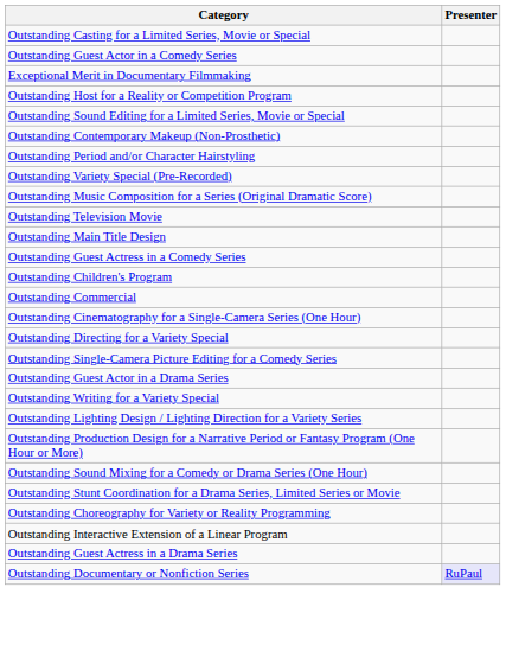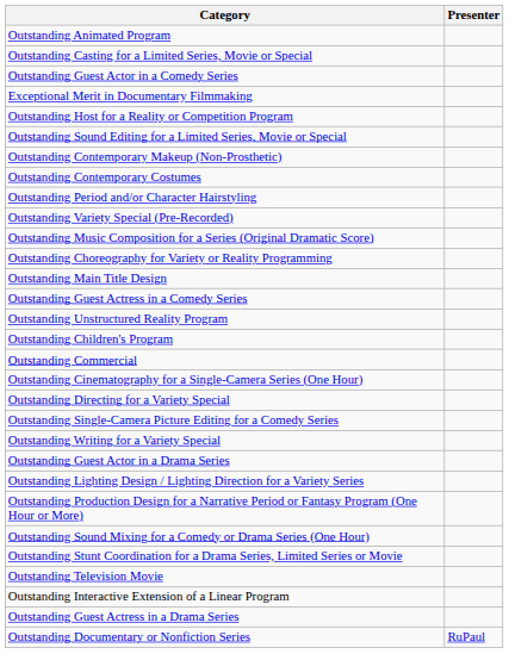+ row: Outstanding Animated Program
+ row: Outstanding Contemporary Costumes
rows swapped: Outstanding Choreography for Variety or Reality Programming <-> Outstanding Television Movie
+ row: Outstanding Unstructured Reality Program
rows swapped: Outstanding Guest Actor in a Drama Series <-> Outstanding Writing for a Variety Special
Outstanding Documentary or Nonfiction Series | Presenter: lavender background -> no background
